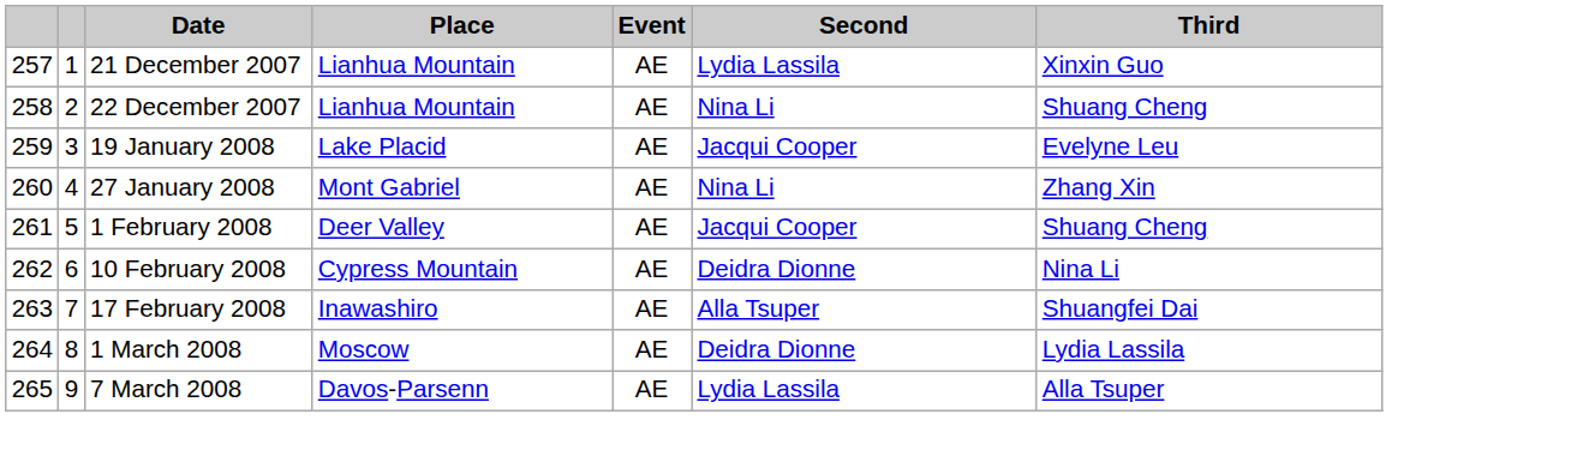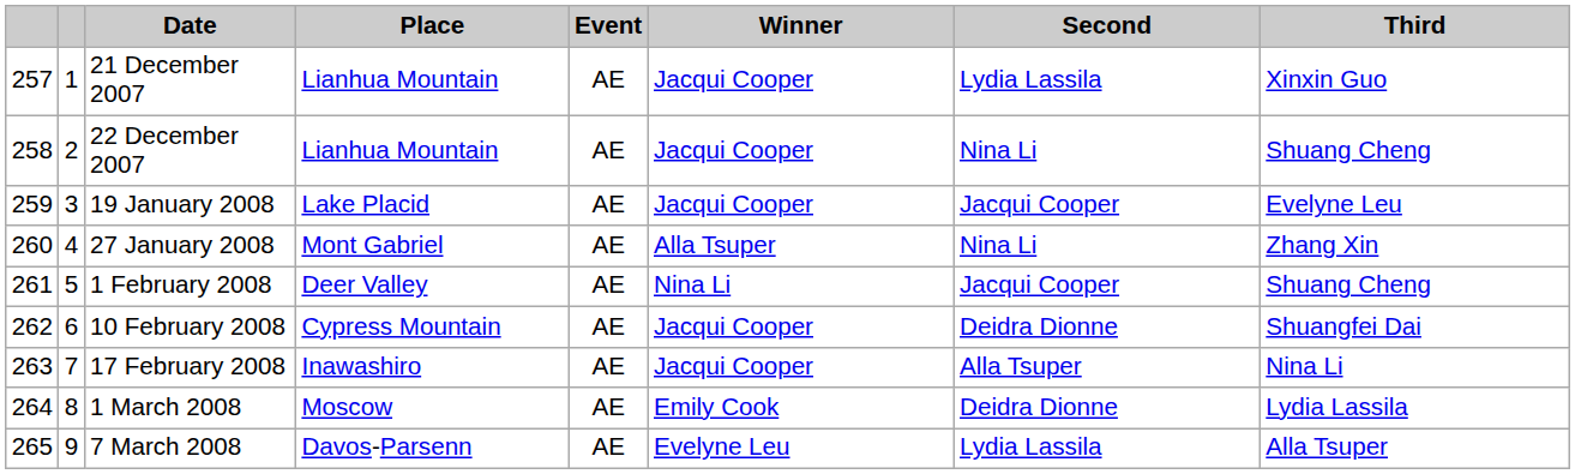+ column: Winner | Jacqui Cooper | Jacqui Cooper | Jacqui Cooper | Alla Tsuper | Nina Li | Jacqui Cooper | Jacqui Cooper | Emily Cook | Evelyne Leu
10 February 2008 | Third: Nina Li -> Shuangfei Dai
17 February 2008 | Third: Shuangfei Dai -> Nina Li
